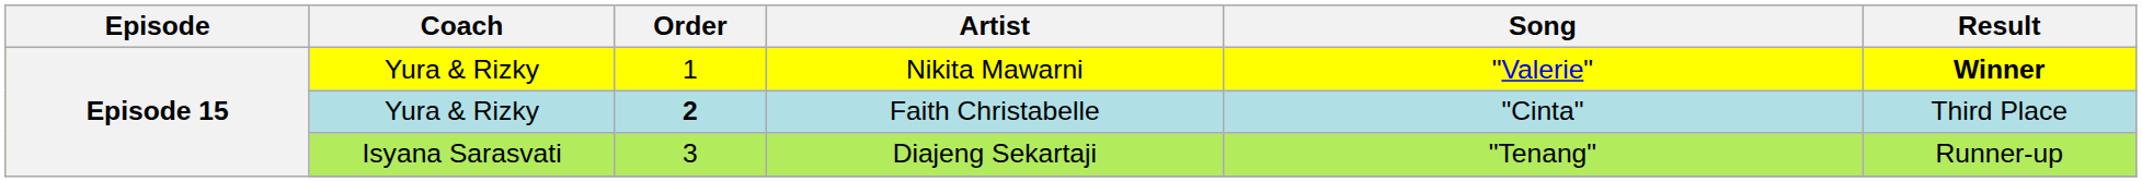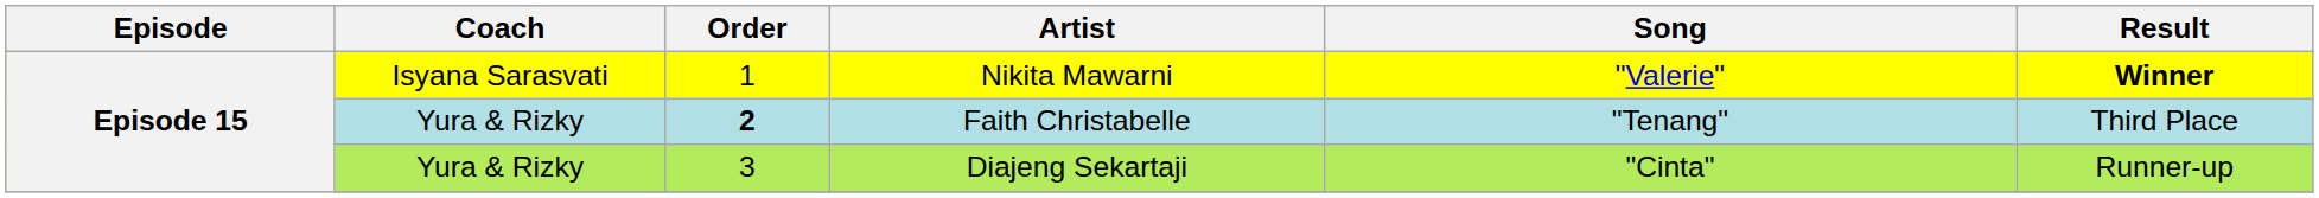Nikita Mawarni | Coach: Yura & Rizky -> Isyana Sarasvati
Faith Christabelle | Song: "Cinta" -> "Tenang"
Diajeng Sekartaji | Coach: Isyana Sarasvati -> Yura & Rizky
Diajeng Sekartaji | Song: "Tenang" -> "Cinta"
